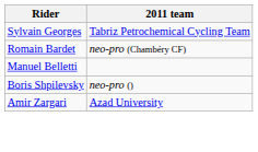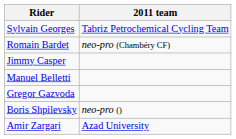+ row: Jimmy Casper
+ row: Gregor Gazvoda
